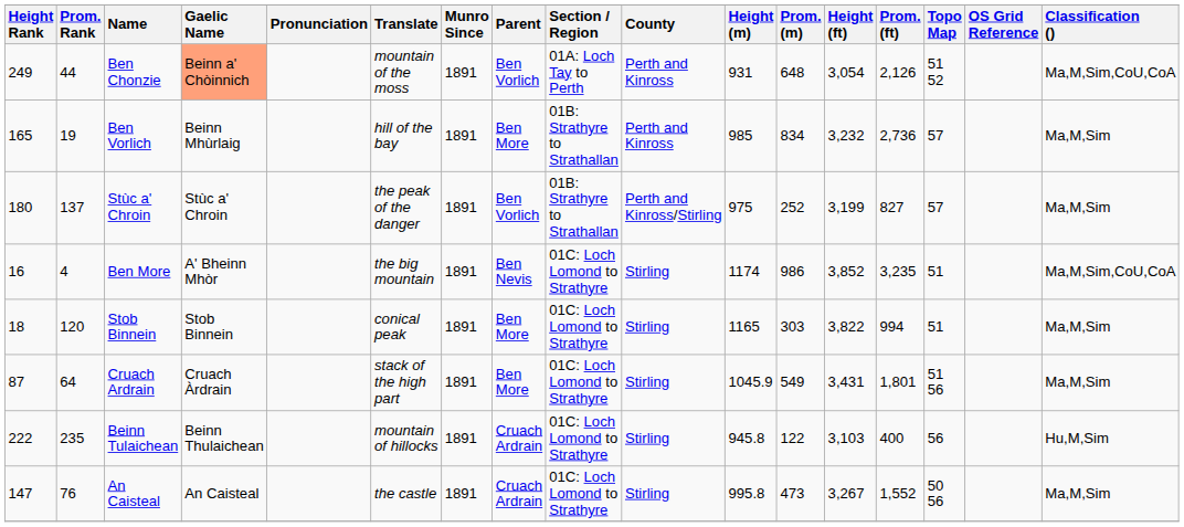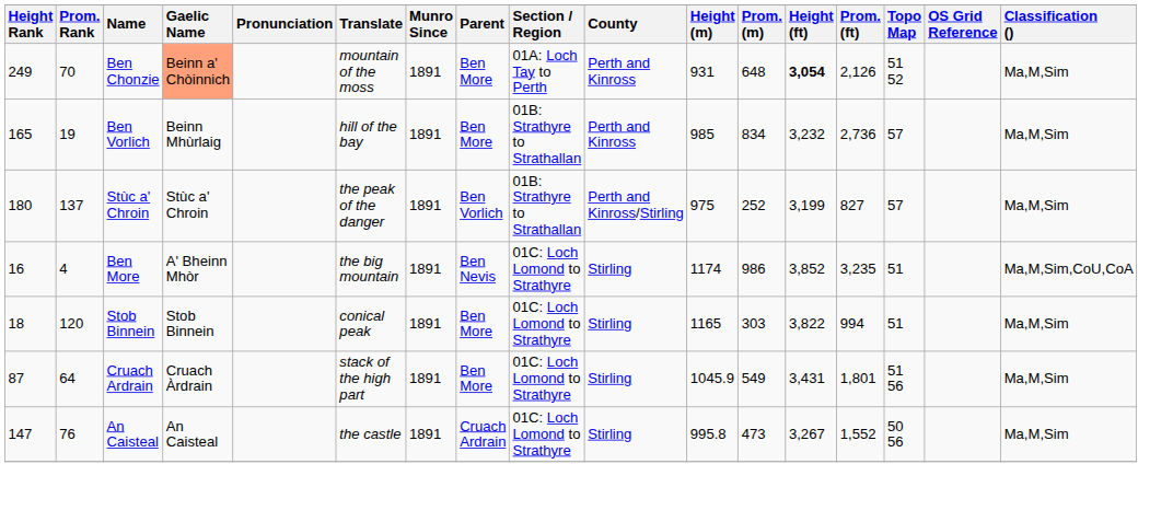Ben Chonzie | Prom. Rank: 44 -> 70
Ben Chonzie | Parent: Ben Vorlich -> Ben More
Ben Chonzie | Height (ft): normal -> bold
Ben Chonzie | Classification (): Ma,M,Sim,CoU,CoA -> Ma,M,Sim
- row: 222 | 235 | Beinn Tulaichean | Beinn Thulaichean | mountain of hillocks | 1891 | Cruach Ardrain | 01C: Loch Lomond to Strathyre | Stirling | 945.8 | 122 | 3,103 | 400 | 56 | Hu,M,Sim
